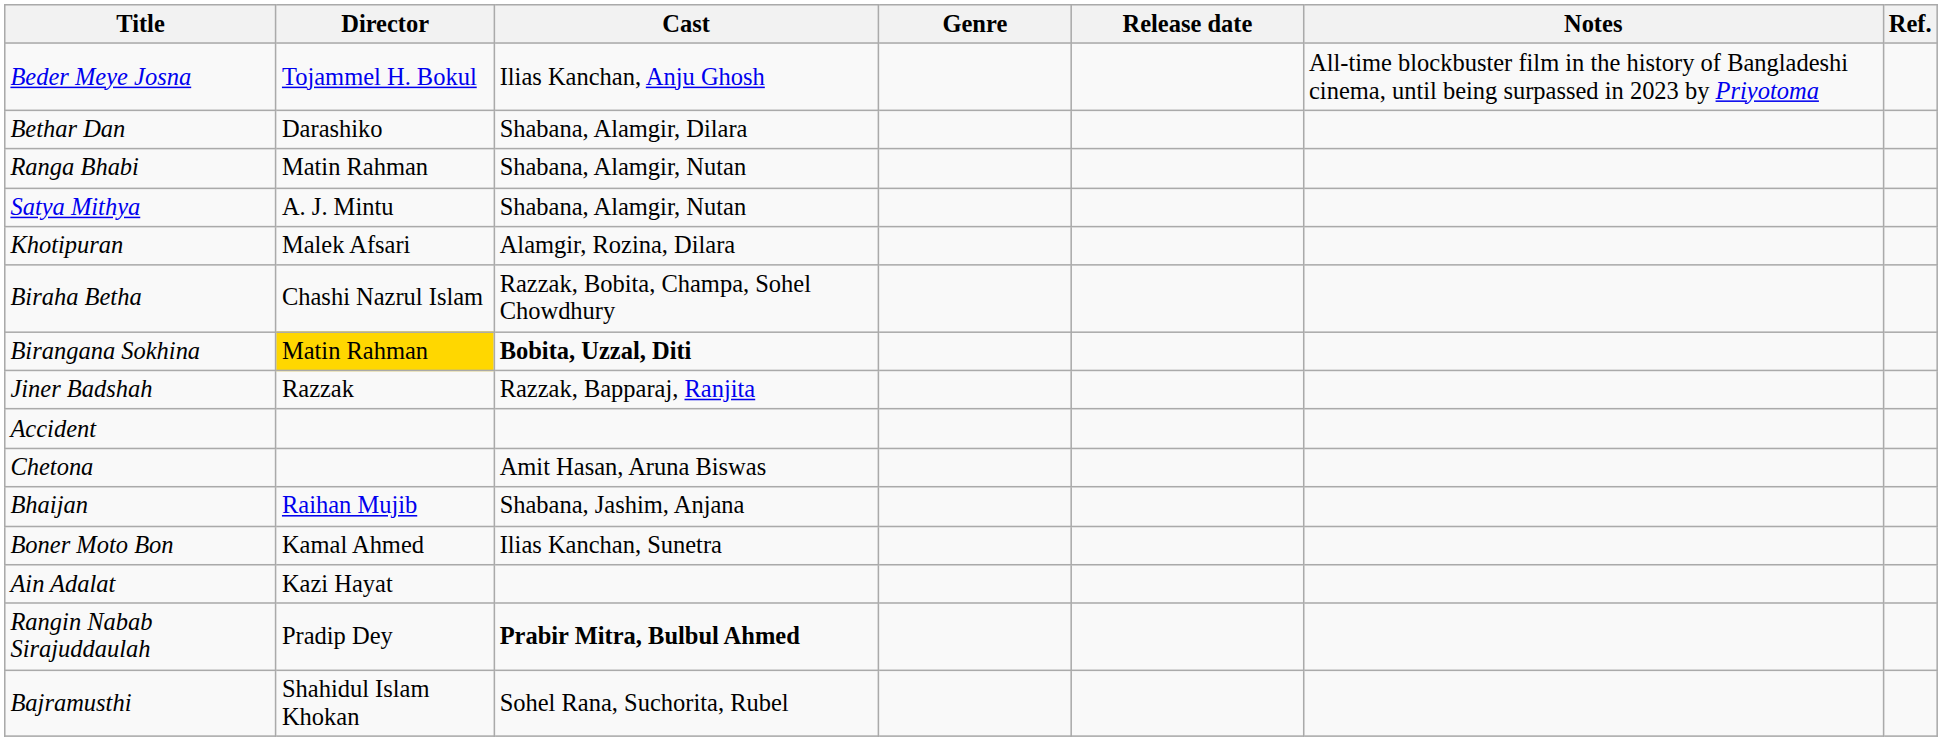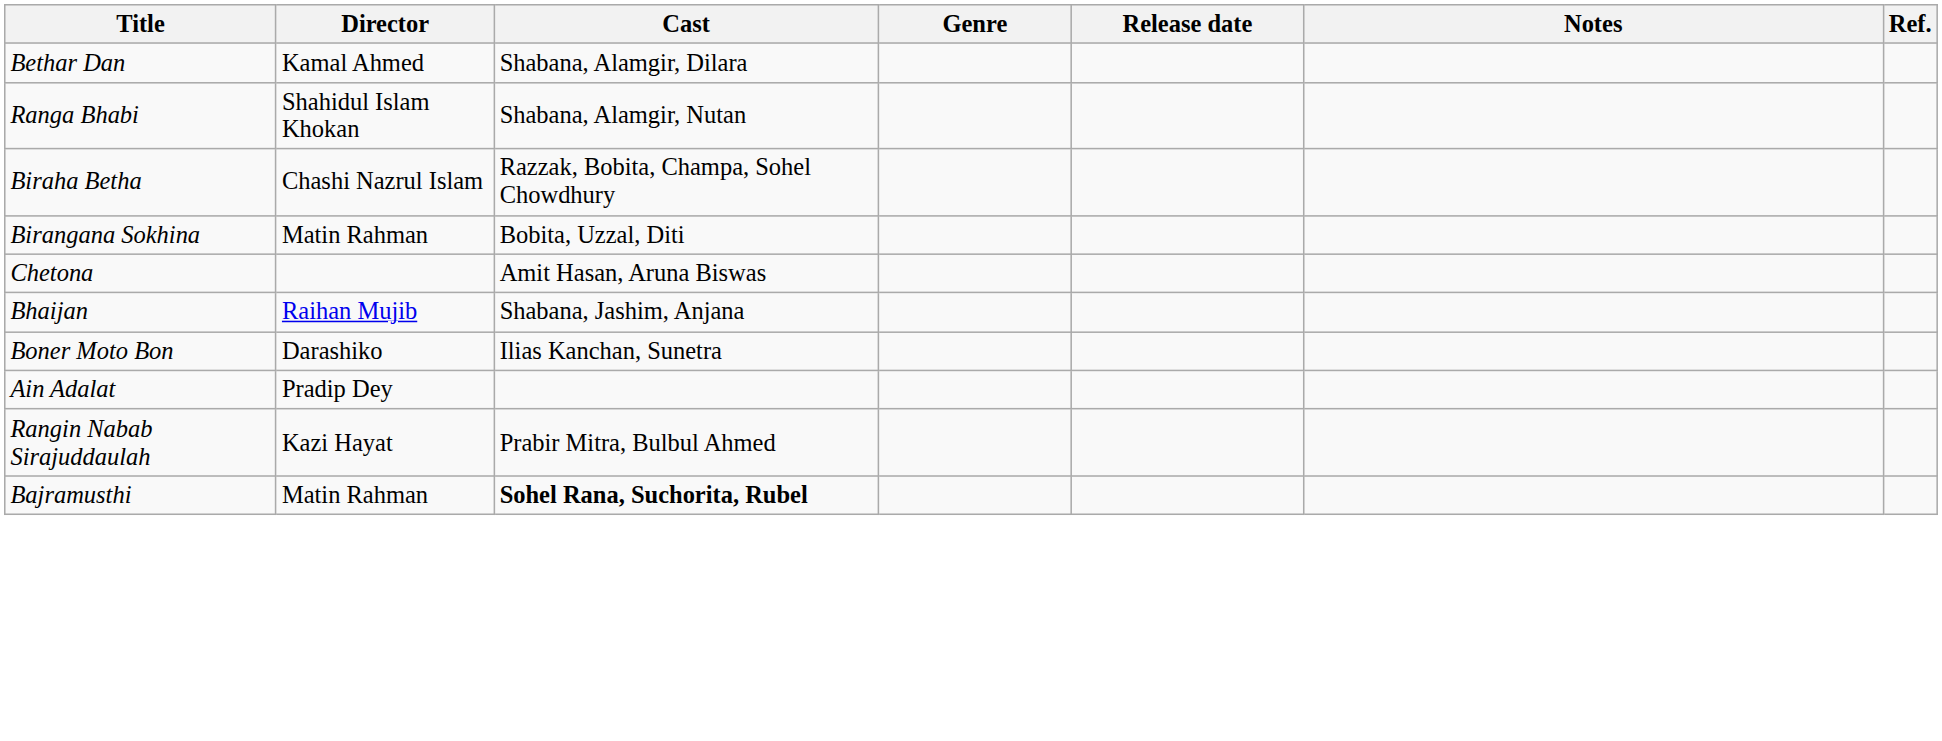- row: Beder Meye Josna | Tojammel H. Bokul | Ilias Kanchan, Anju Ghosh | All-time blockbuster film in the history of Bangladeshi cinema, until being surpassed in 2023 by Priyotoma
Bethar Dan | Director: Darashiko -> Kamal Ahmed
Ranga Bhabi | Director: Matin Rahman -> Shahidul Islam Khokan
- row: Satya Mithya | A. J. Mintu | Shabana, Alamgir, Nutan
- row: Khotipuran | Malek Afsari | Alamgir, Rozina, Dilara
Birangana Sokhina | Director: gold background -> no background
Birangana Sokhina | Cast: bold -> normal
- row: Jiner Badshah | Razzak | Razzak, Bapparaj, Ranjita
- row: Accident
Boner Moto Bon | Director: Kamal Ahmed -> Darashiko
Ain Adalat | Director: Kazi Hayat -> Pradip Dey
Rangin Nabab Sirajuddaulah | Director: Pradip Dey -> Kazi Hayat
Rangin Nabab Sirajuddaulah | Cast: bold -> normal
Bajramusthi | Director: Shahidul Islam Khokan -> Matin Rahman
Bajramusthi | Cast: normal -> bold
